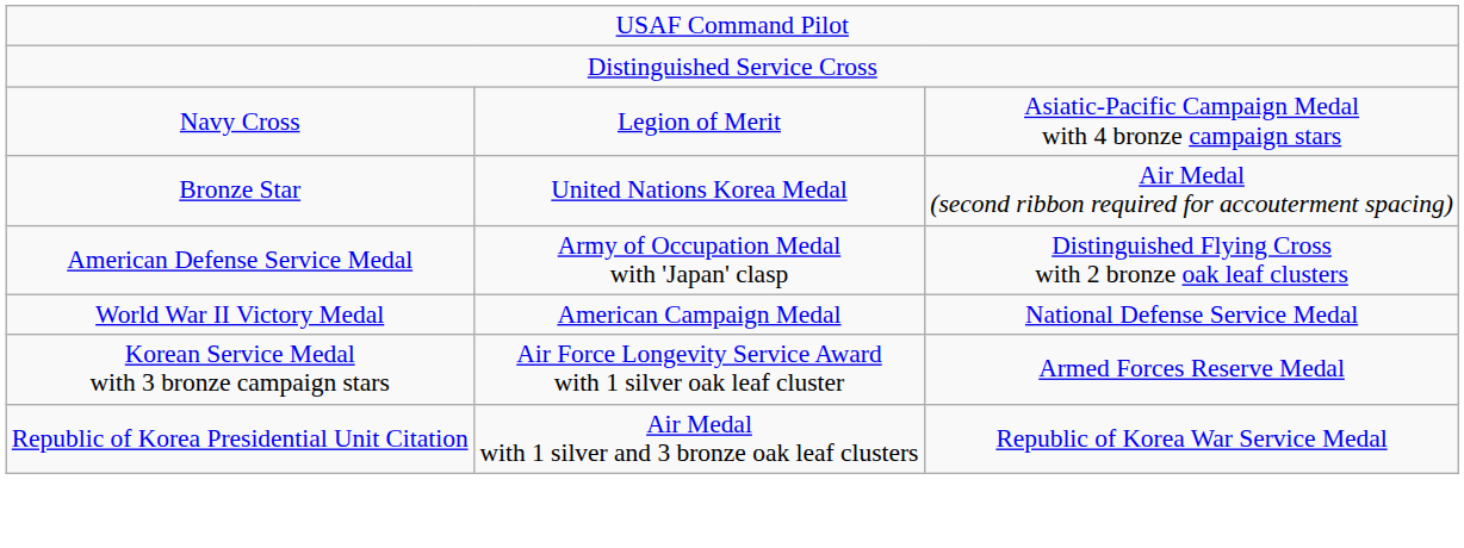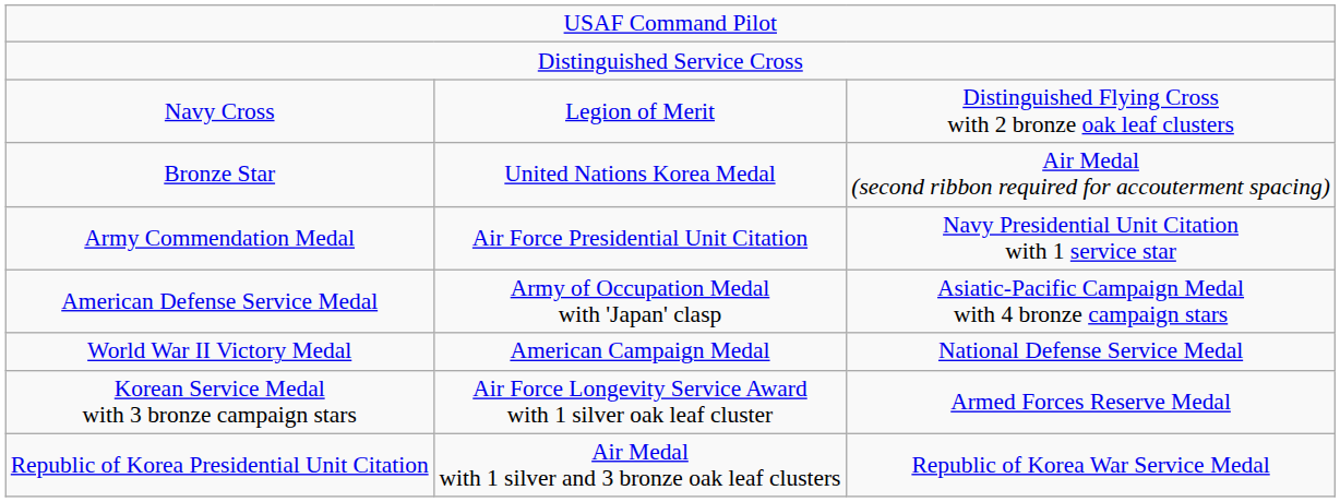Navy Cross | column 3: Asiatic-Pacific Campaign Medal with 4 bronze campaign stars -> Distinguished Flying Cross with 2 bronze oak leaf clusters
+ row: Army Commendation Medal | Air Force Presidential Unit Citation | Navy Presidential Unit Citation with 1 service star
American Defense Service Medal | column 3: Distinguished Flying Cross with 2 bronze oak leaf clusters -> Asiatic-Pacific Campaign Medal with 4 bronze campaign stars
